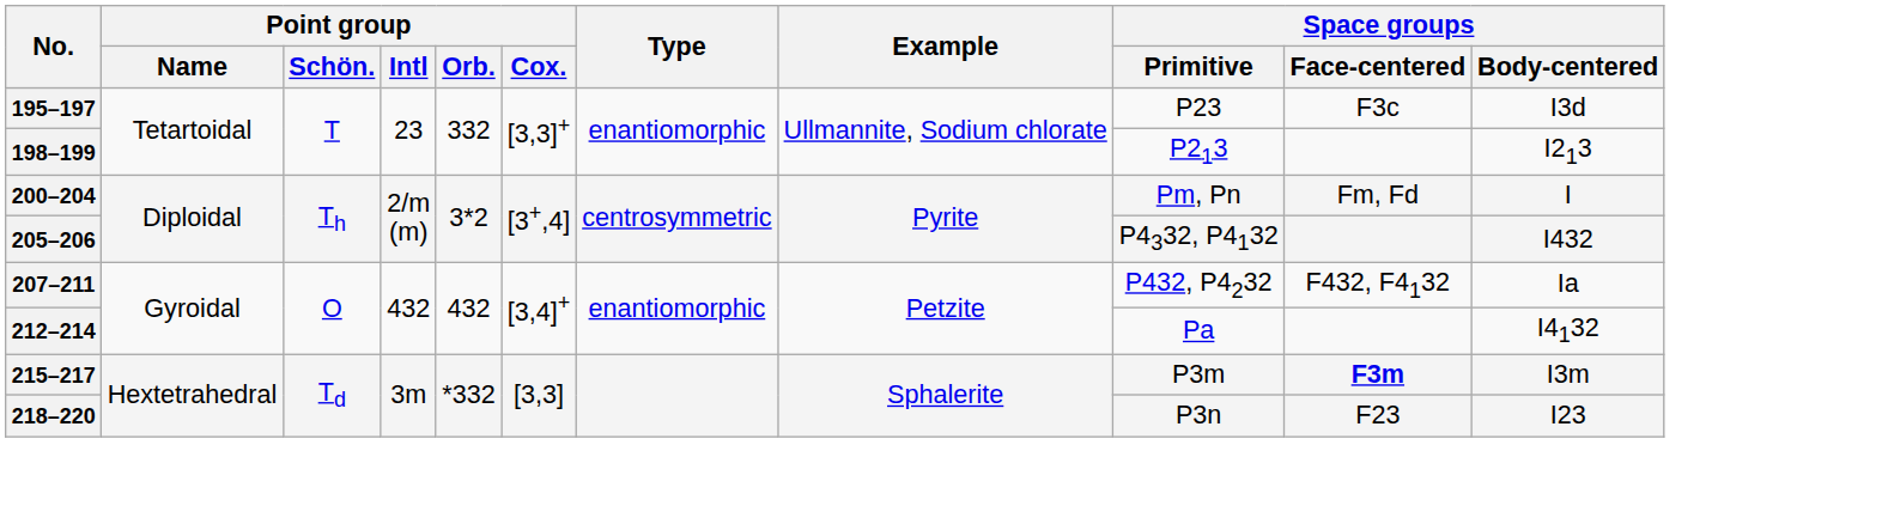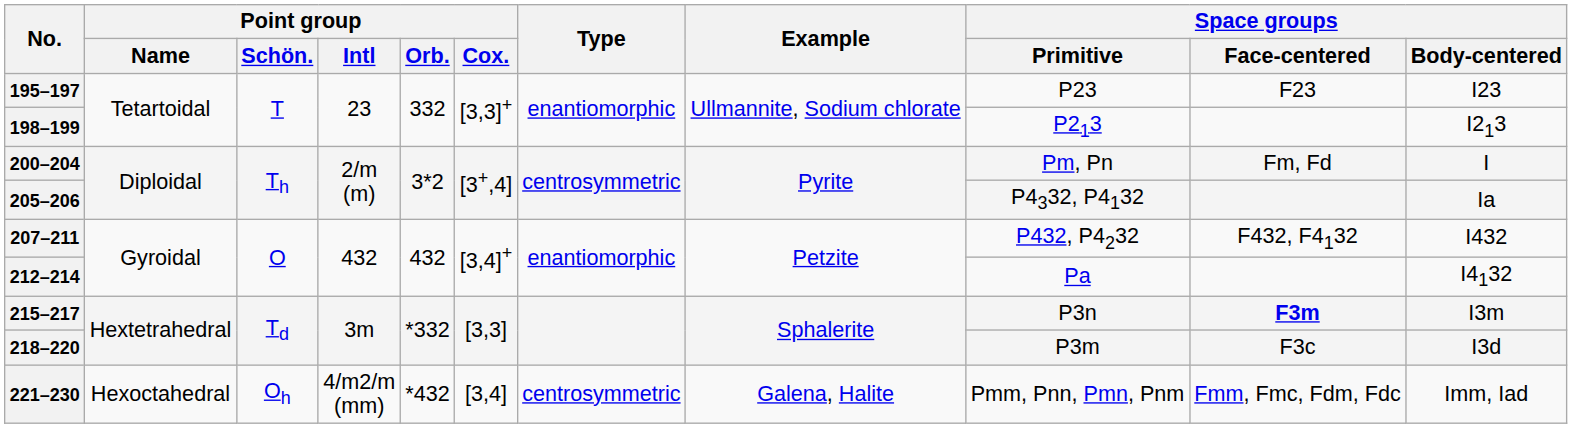195–197 | Space groups / Face-centered: F3c -> F23
195–197 | Space groups / Body-centered: I3d -> I23
205–206 | Space groups / Body-centered: I432 -> Ia
207–211 | Space groups / Body-centered: Ia -> I432
215–217 | Space groups / Primitive: P3m -> P3n
218–220 | Space groups / Primitive: P3n -> P3m
218–220 | Space groups / Face-centered: F23 -> F3c
218–220 | Space groups / Body-centered: I23 -> I3d
+ row: 221–230 | Hexoctahedral | Oh | 4/m2/m (mm) | *432 | [3,4] | centrosymmetric | Galena, Halite | Pmm, Pnn, Pmn, Pnm | Fmm, Fmc, Fdm, Fdc | Imm, Iad
